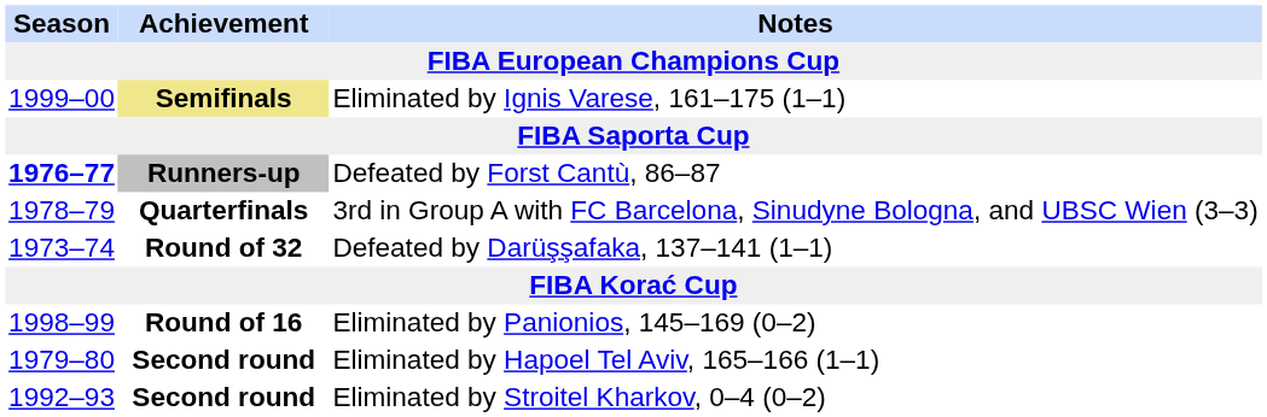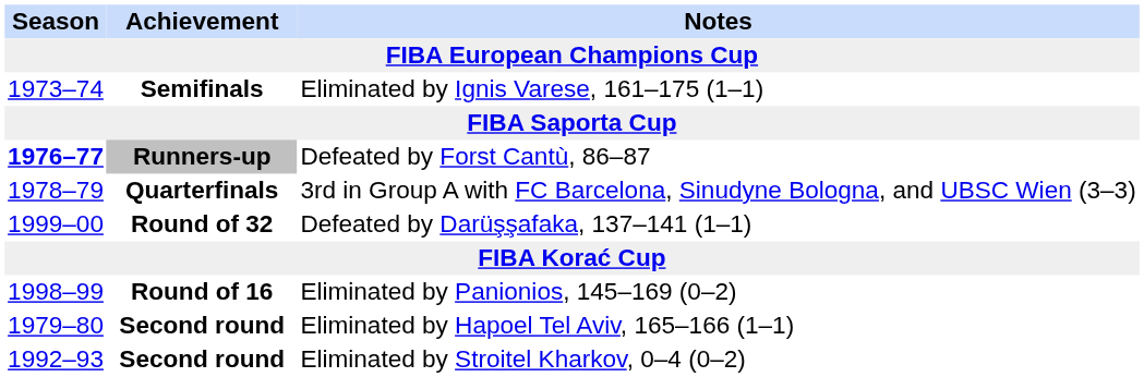Eliminated by Ignis Varese, 161–175 (1–1) | Season: 1999–00 -> 1973–74
Eliminated by Ignis Varese, 161–175 (1–1) | Achievement: khaki background -> no background
Defeated by Darüşşafaka, 137–141 (1–1) | Season: 1973–74 -> 1999–00
